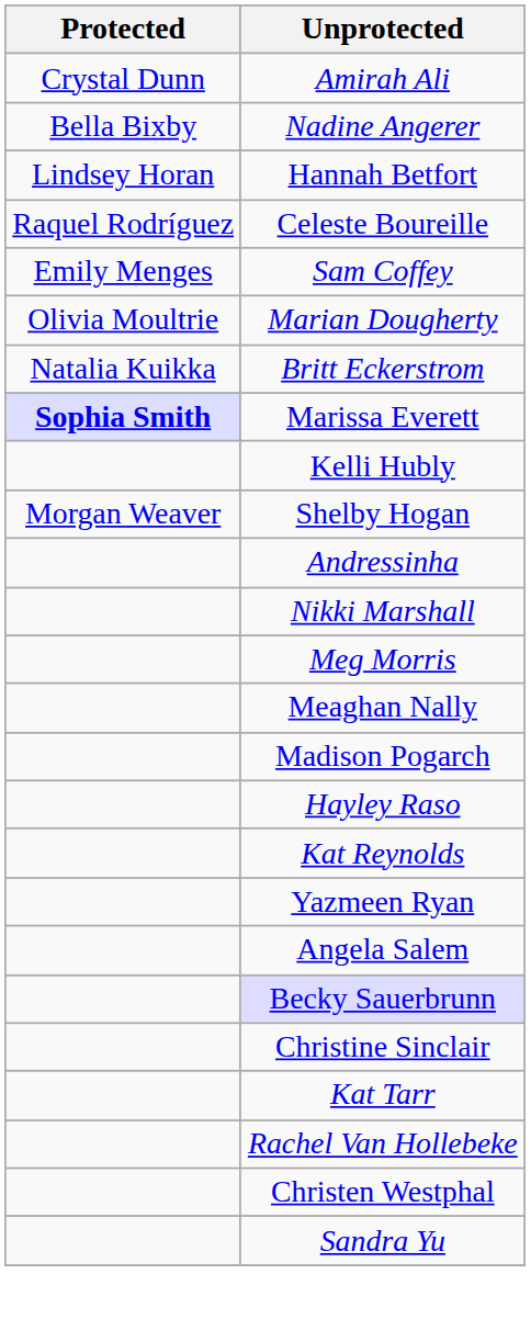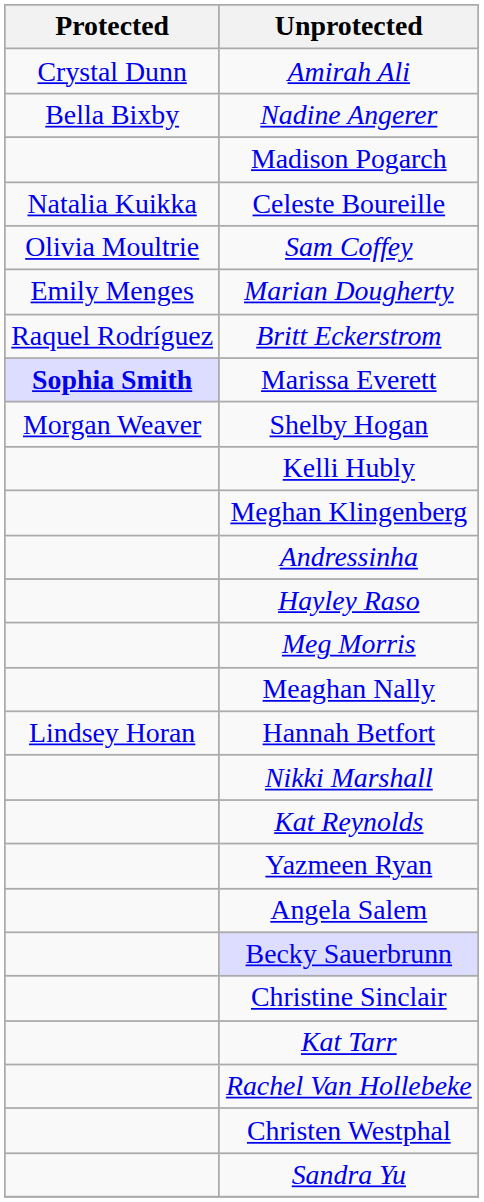rows swapped: Hannah Betfort <-> Madison Pogarch
Celeste Boureille | Protected: Raquel Rodríguez -> Natalia Kuikka
Sam Coffey | Protected: Emily Menges -> Olivia Moultrie
Marian Dougherty | Protected: Olivia Moultrie -> Emily Menges
Britt Eckerstrom | Protected: Natalia Kuikka -> Raquel Rodríguez
rows swapped: Shelby Hogan <-> Kelli Hubly
+ row: Meghan Klingenberg
rows swapped: Nikki Marshall <-> Hayley Raso
